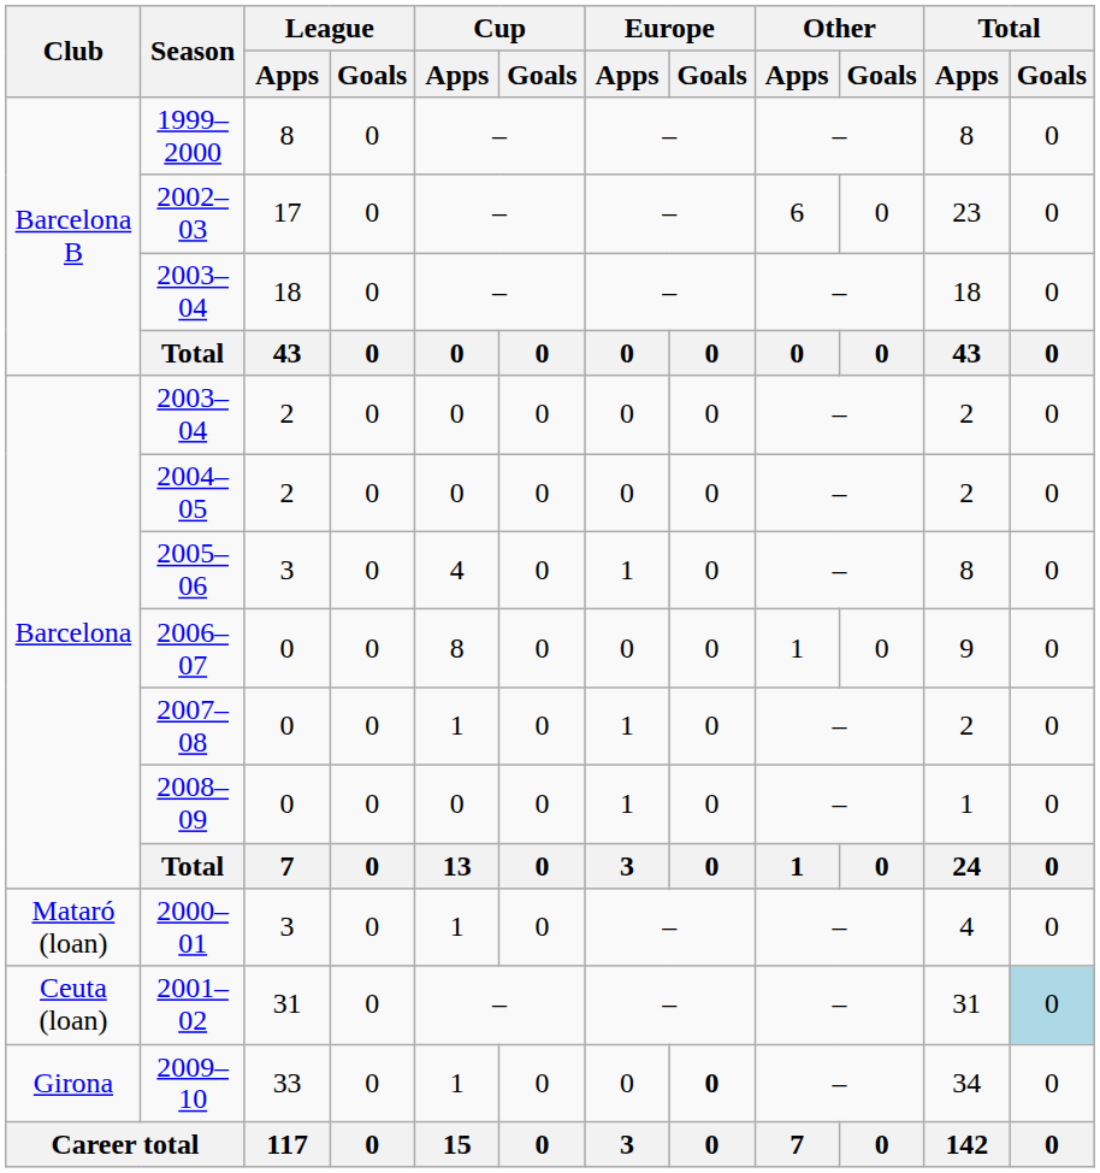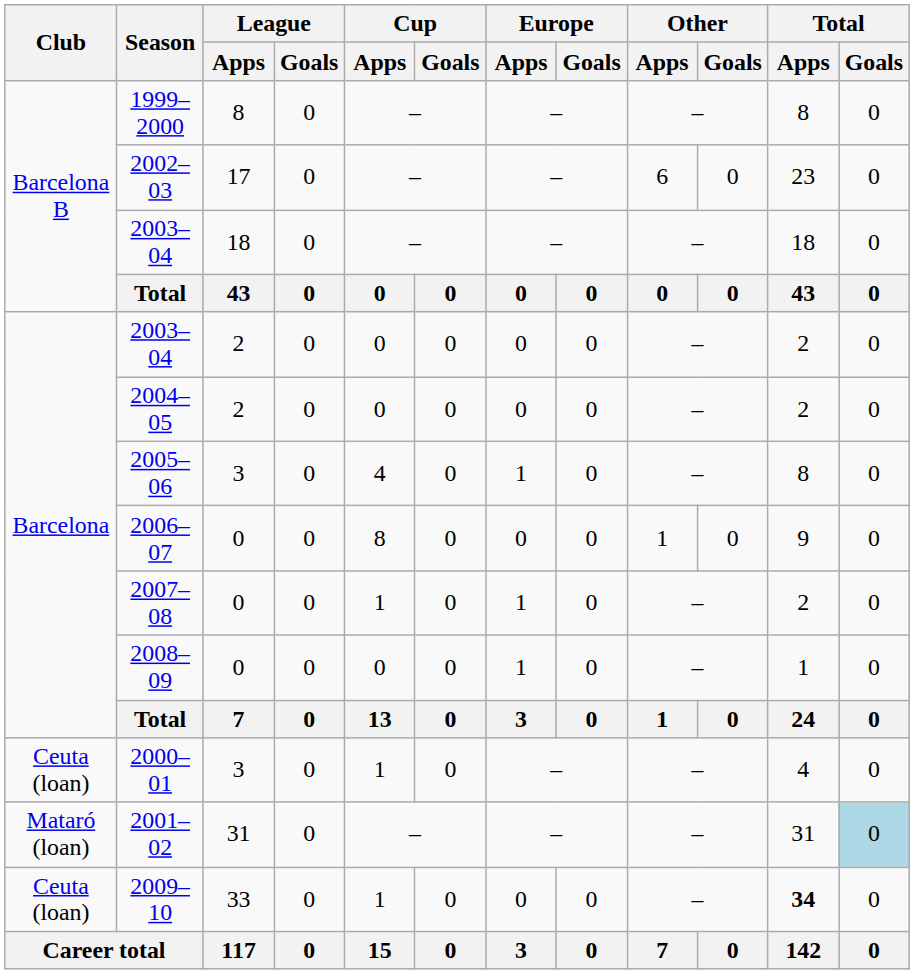2000–01 | Club: Mataró (loan) -> Ceuta (loan)
2001–02 | Club: Ceuta (loan) -> Mataró (loan)
2009–10 | Club: Girona -> Ceuta (loan)
2009–10 | Europe / Goals: bold -> normal
2009–10 | Total / Apps: normal -> bold
